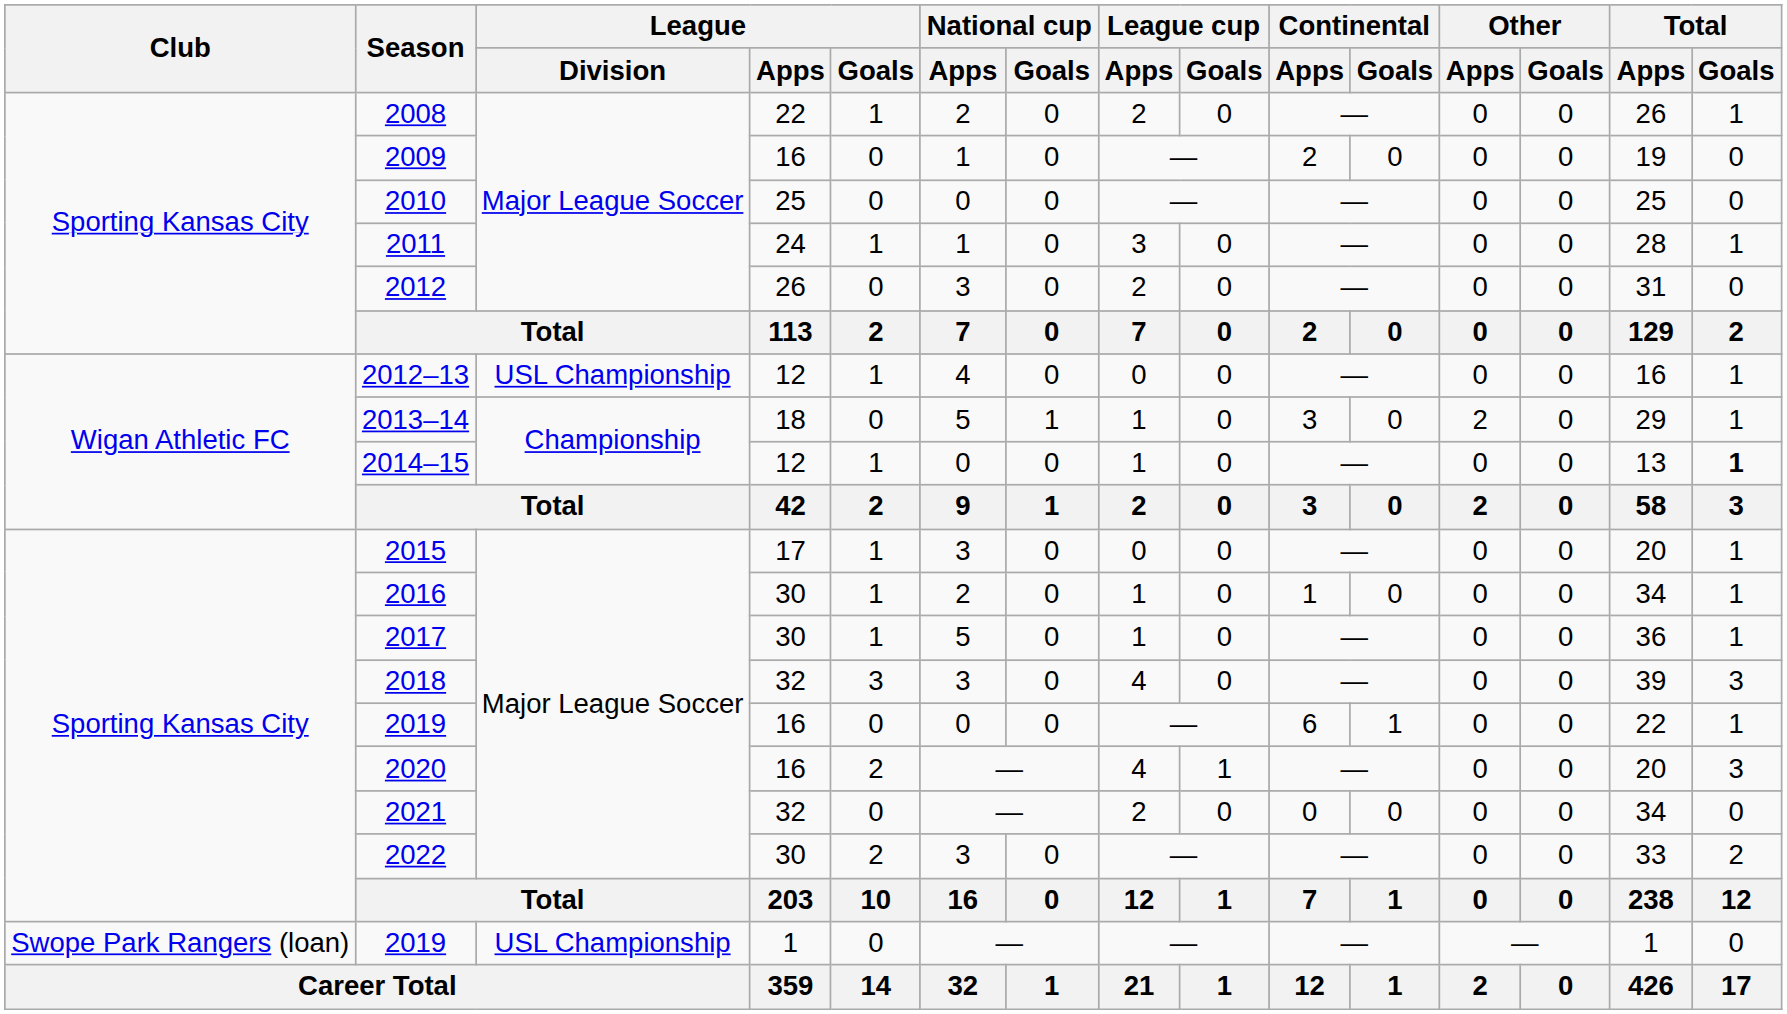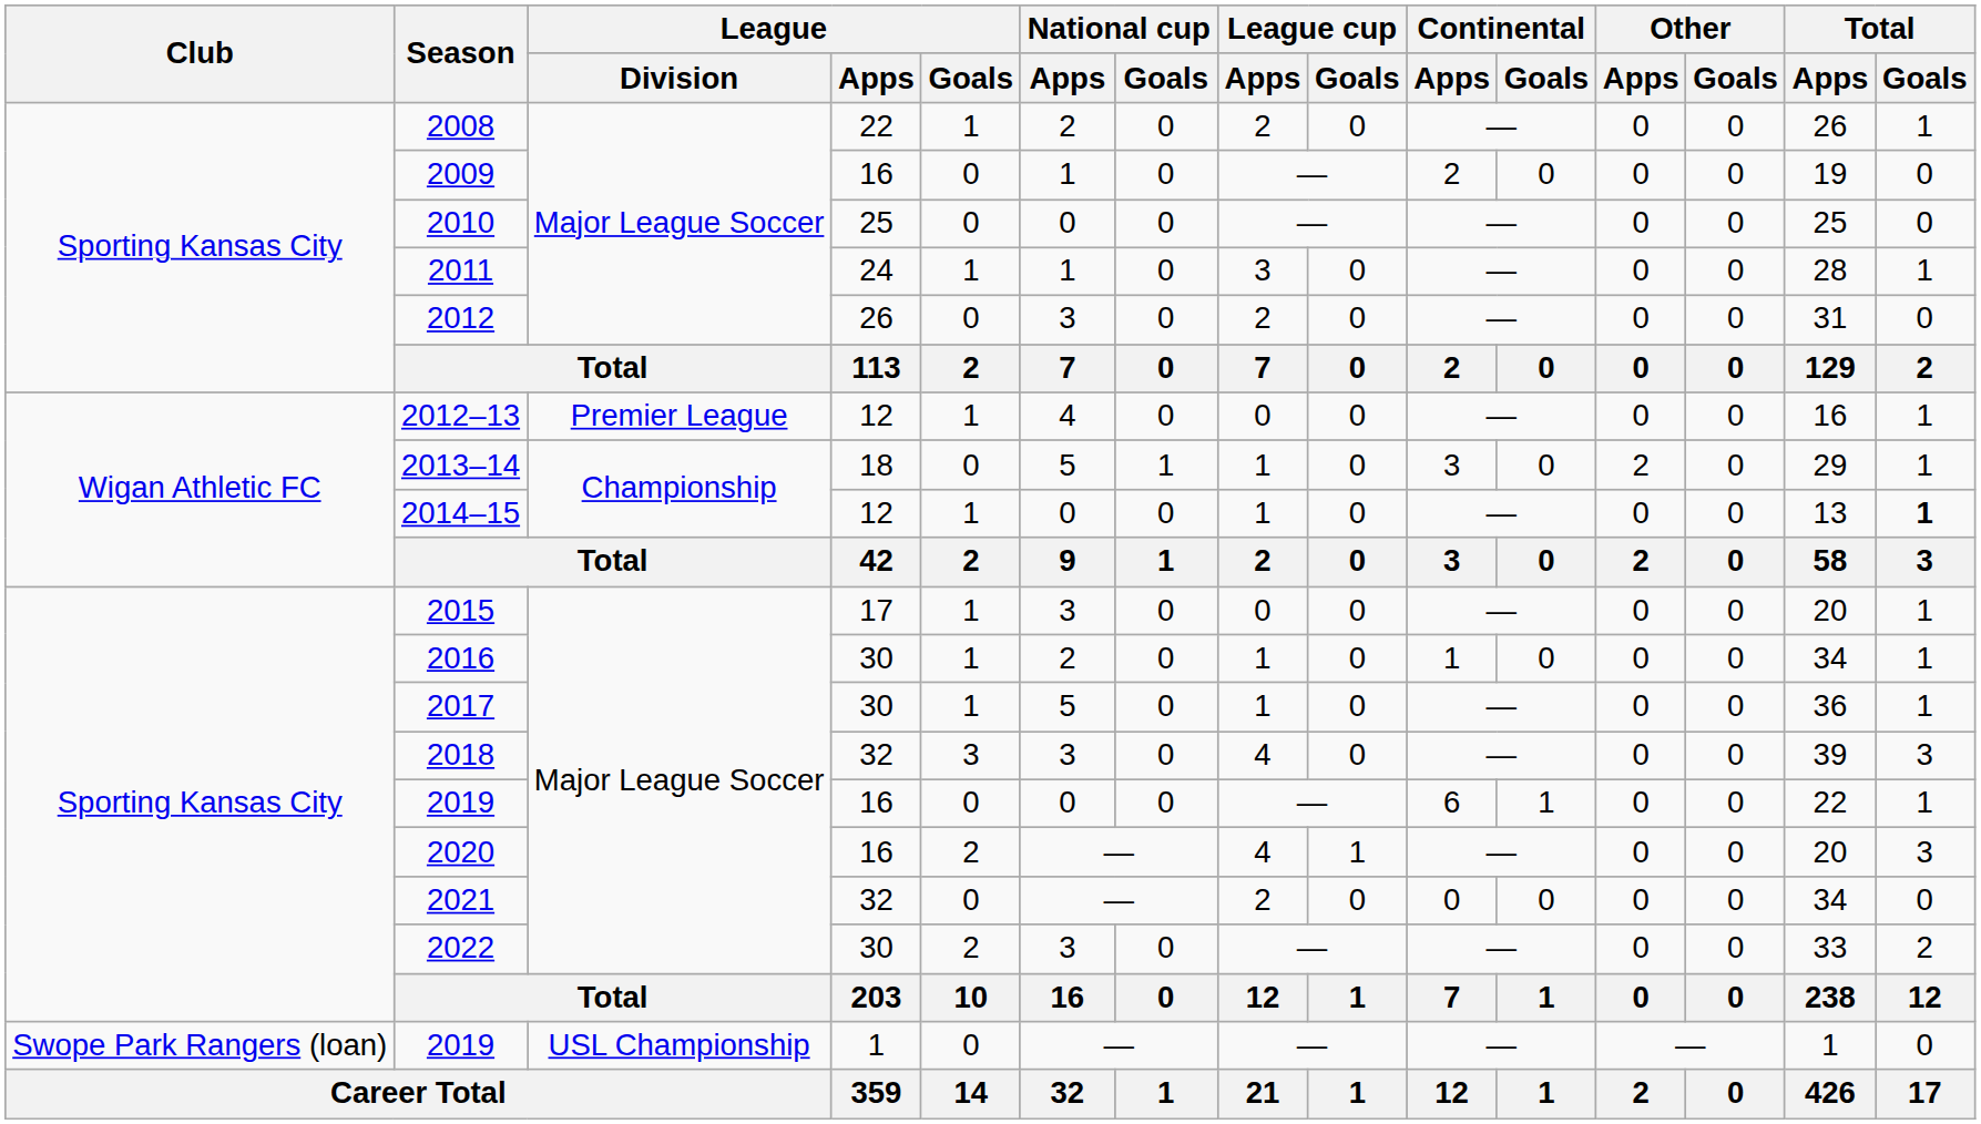2012–13 | League / Division: USL Championship -> Premier League
